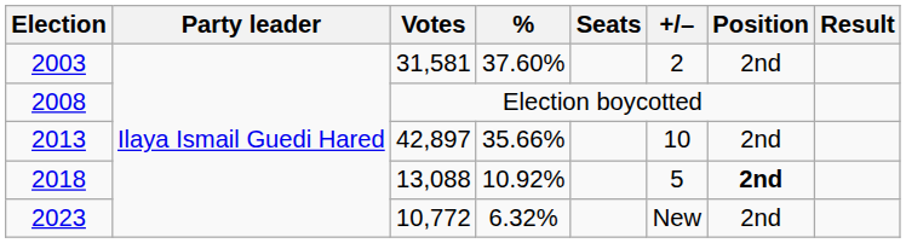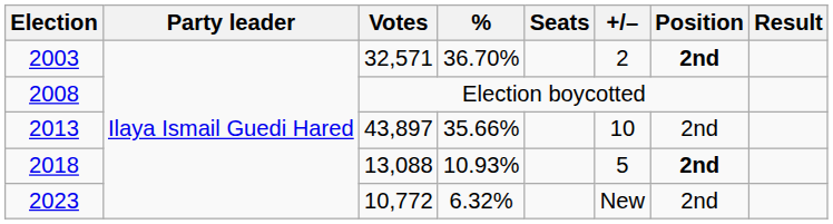2003 | Votes: 31,581 -> 32,571
2003 | %: 37.60% -> 36.70%
2003 | Position: normal -> bold
2013 | Votes: 42,897 -> 43,897
2018 | %: 10.92% -> 10.93%
